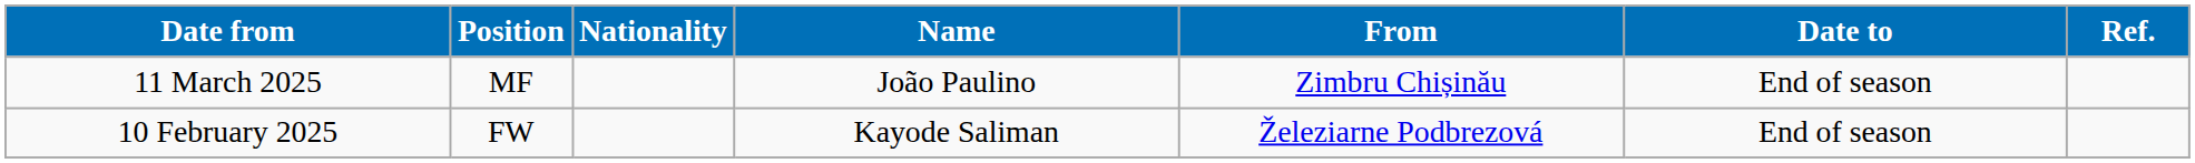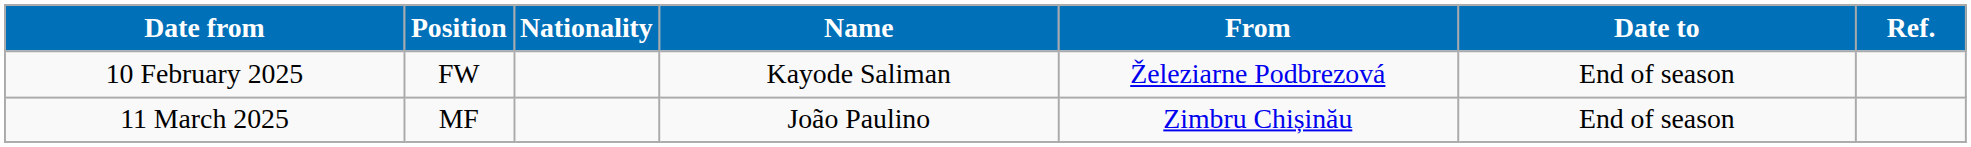rows swapped: 10 February 2025 <-> 11 March 2025
